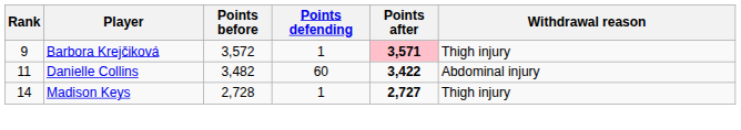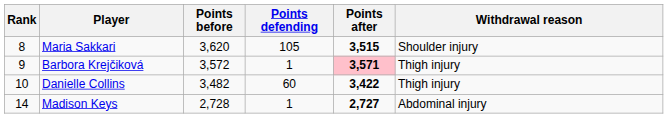+ row: 8 | Maria Sakkari | 3,620 | 105 | 3,515 | Shoulder injury
Danielle Collins | Rank: 11 -> 10
Danielle Collins | Withdrawal reason: Abdominal injury -> Thigh injury
Madison Keys | Withdrawal reason: Thigh injury -> Abdominal injury
